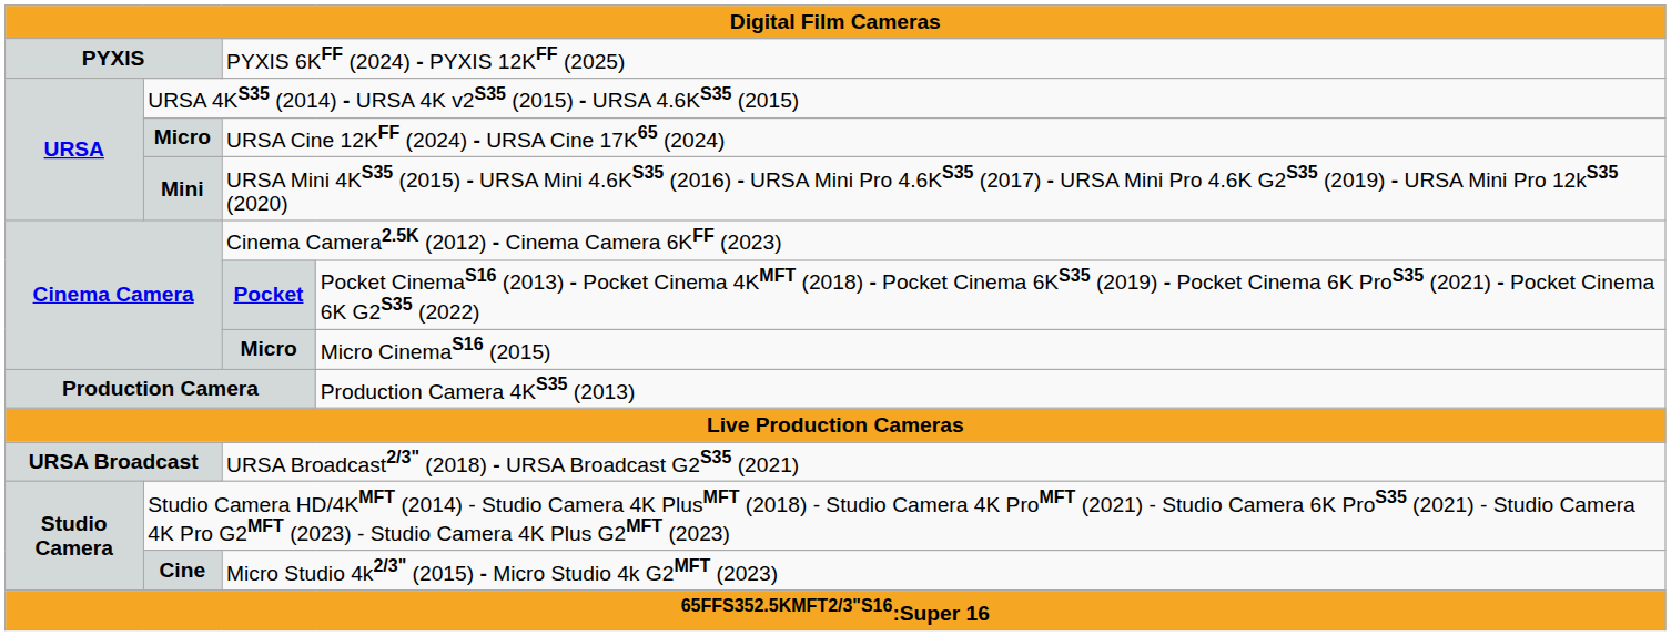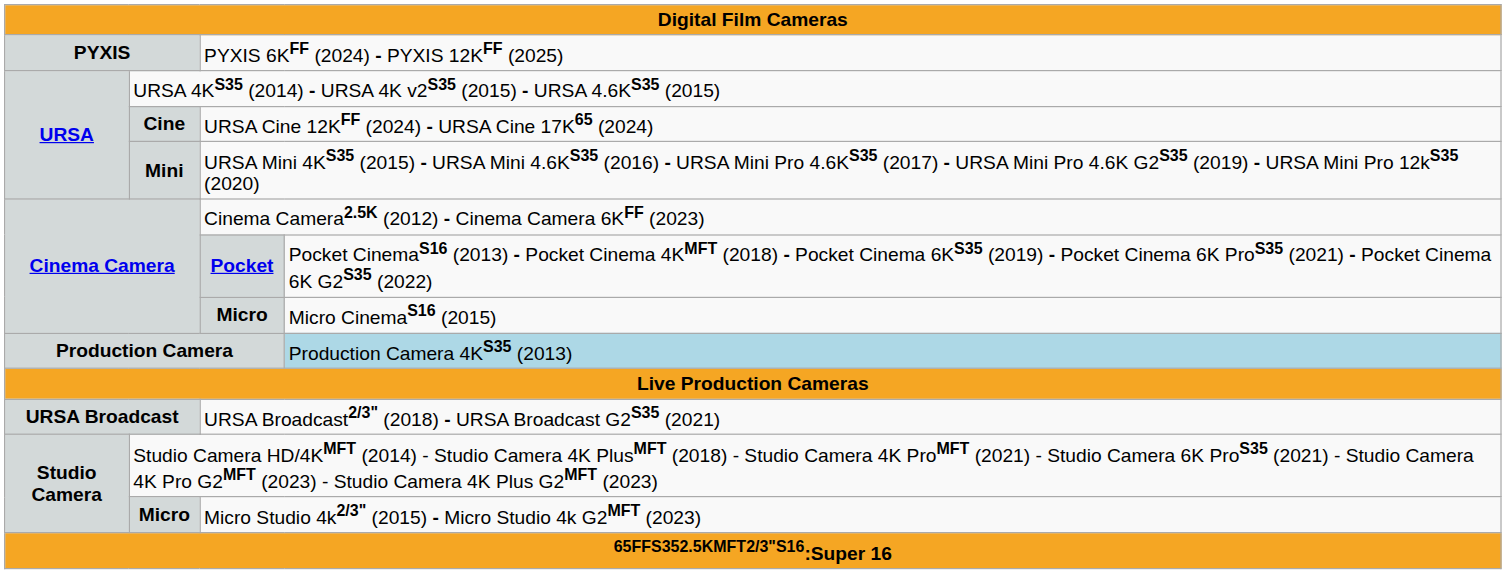URSA Cine 12KFF (2024) - URSA Cine 17K65 (2024) | column 2: Micro -> Cine
Production Camera | column 5: no background -> lightblue background
Micro Studio 4k2/3" (2015) - Micro Studio 4k G2MFT (2023) | column 2: Cine -> Micro
